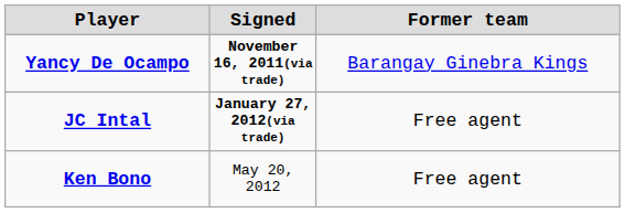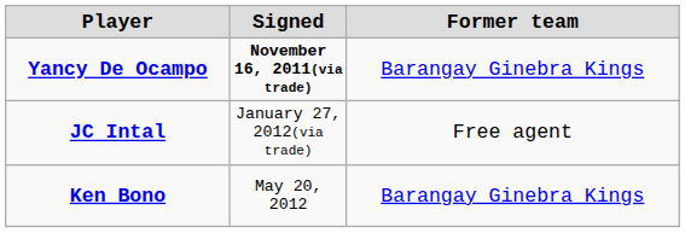JC Intal | Signed: bold -> normal
Ken Bono | Former team: Free agent -> Barangay Ginebra Kings
